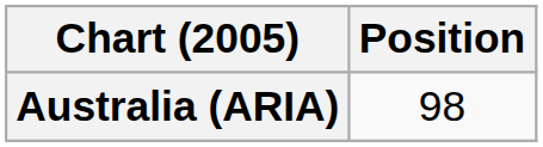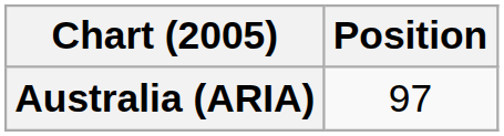Australia (ARIA) | Position: 98 -> 97
